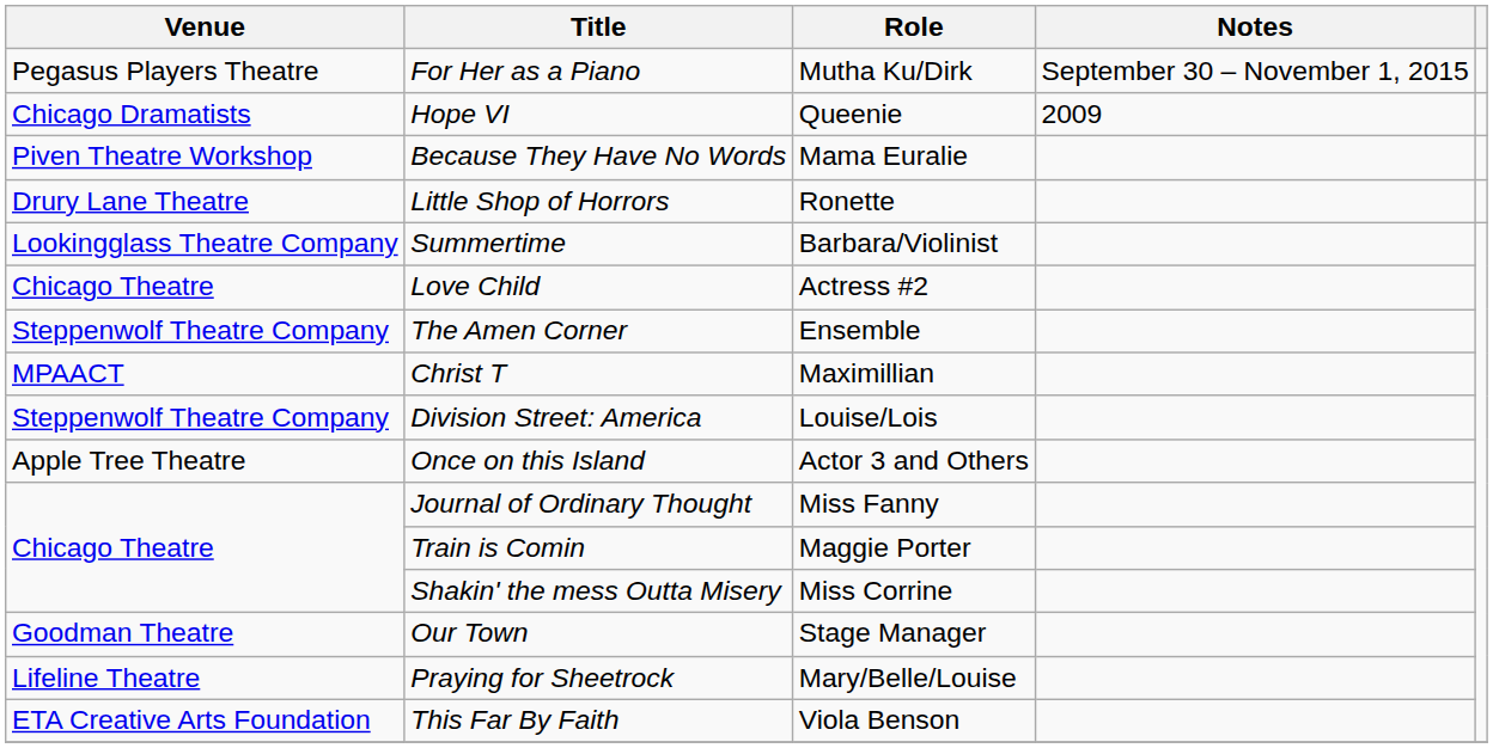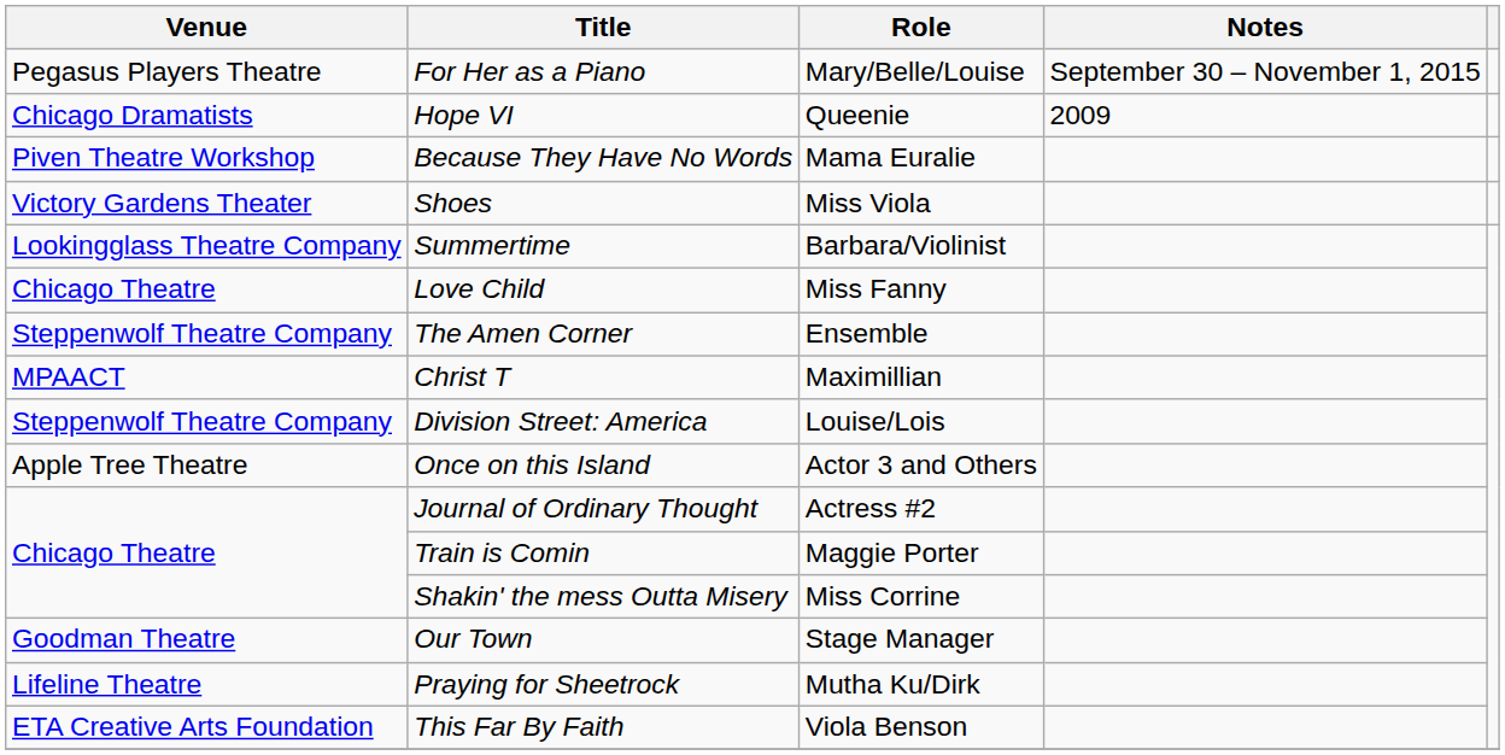For Her as a Piano | Role: Mutha Ku/Dirk -> Mary/Belle/Louise
+ row: Victory Gardens Theater | Shoes | Miss Viola
- row: Drury Lane Theatre | Little Shop of Horrors | Ronette
Love Child | Role: Actress #2 -> Miss Fanny
Journal of Ordinary Thought | Role: Miss Fanny -> Actress #2
Praying for Sheetrock | Role: Mary/Belle/Louise -> Mutha Ku/Dirk
